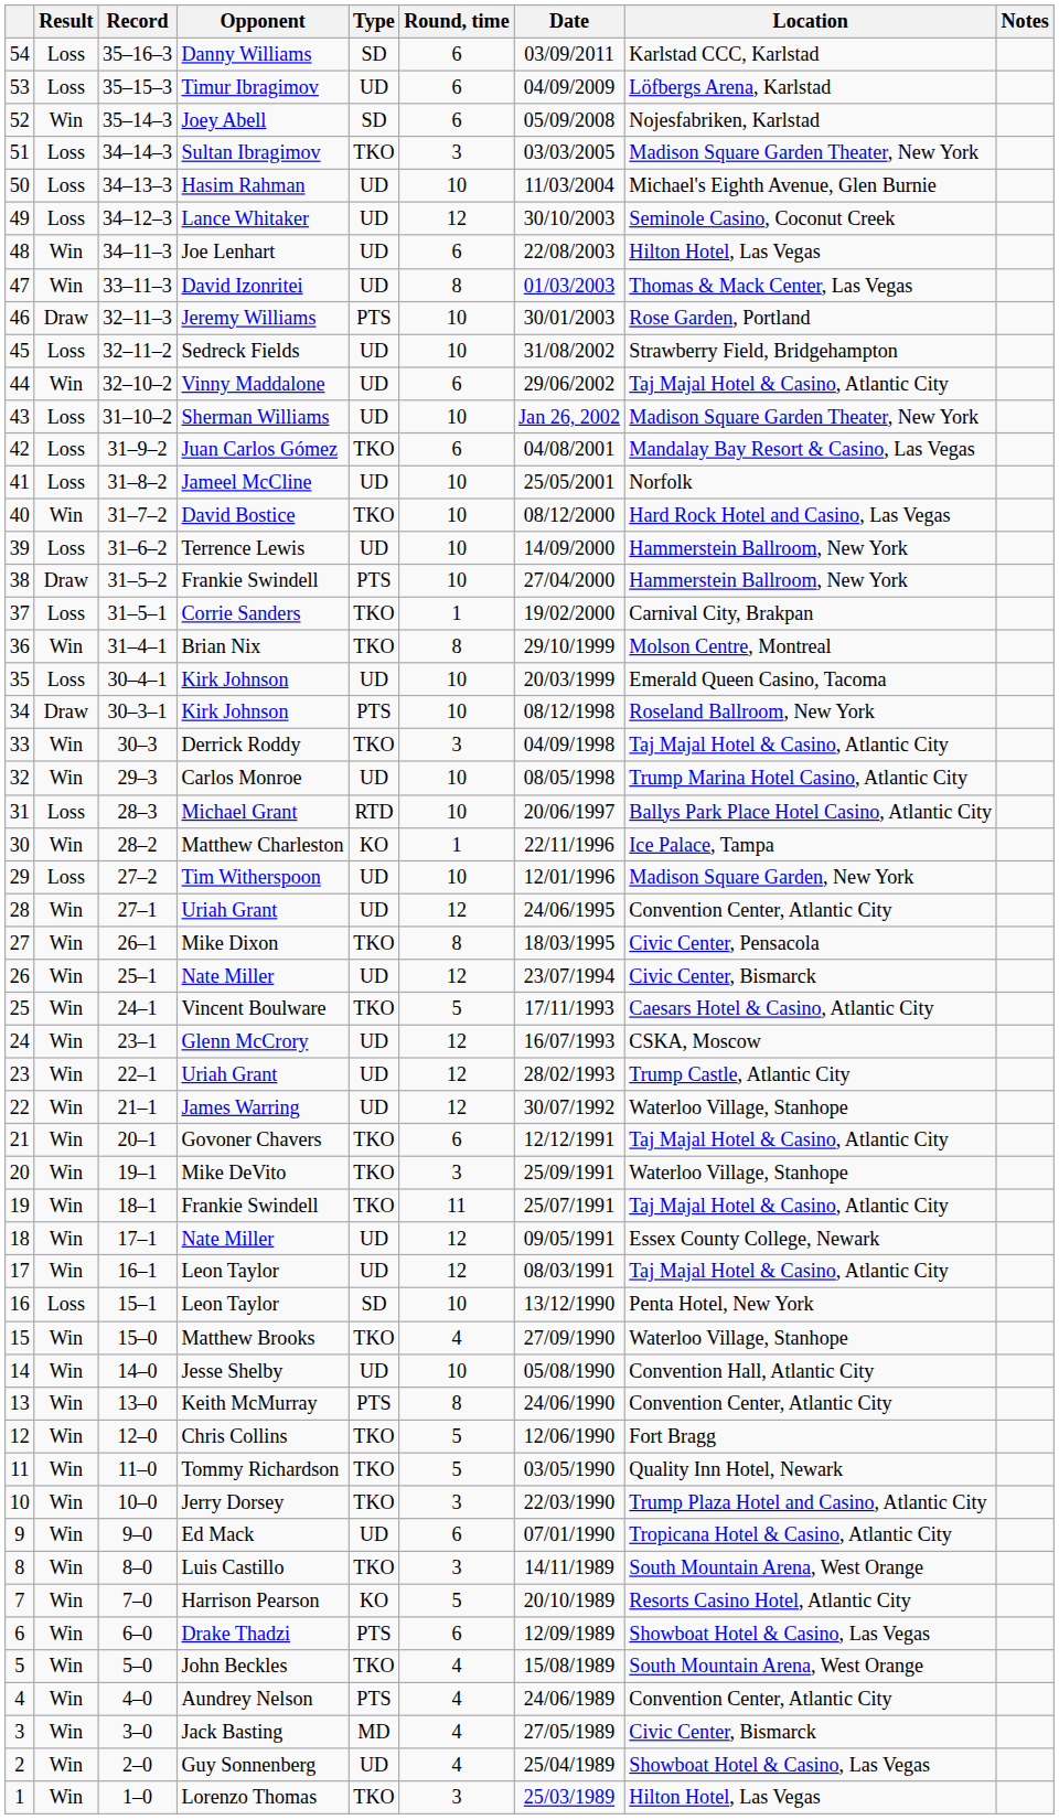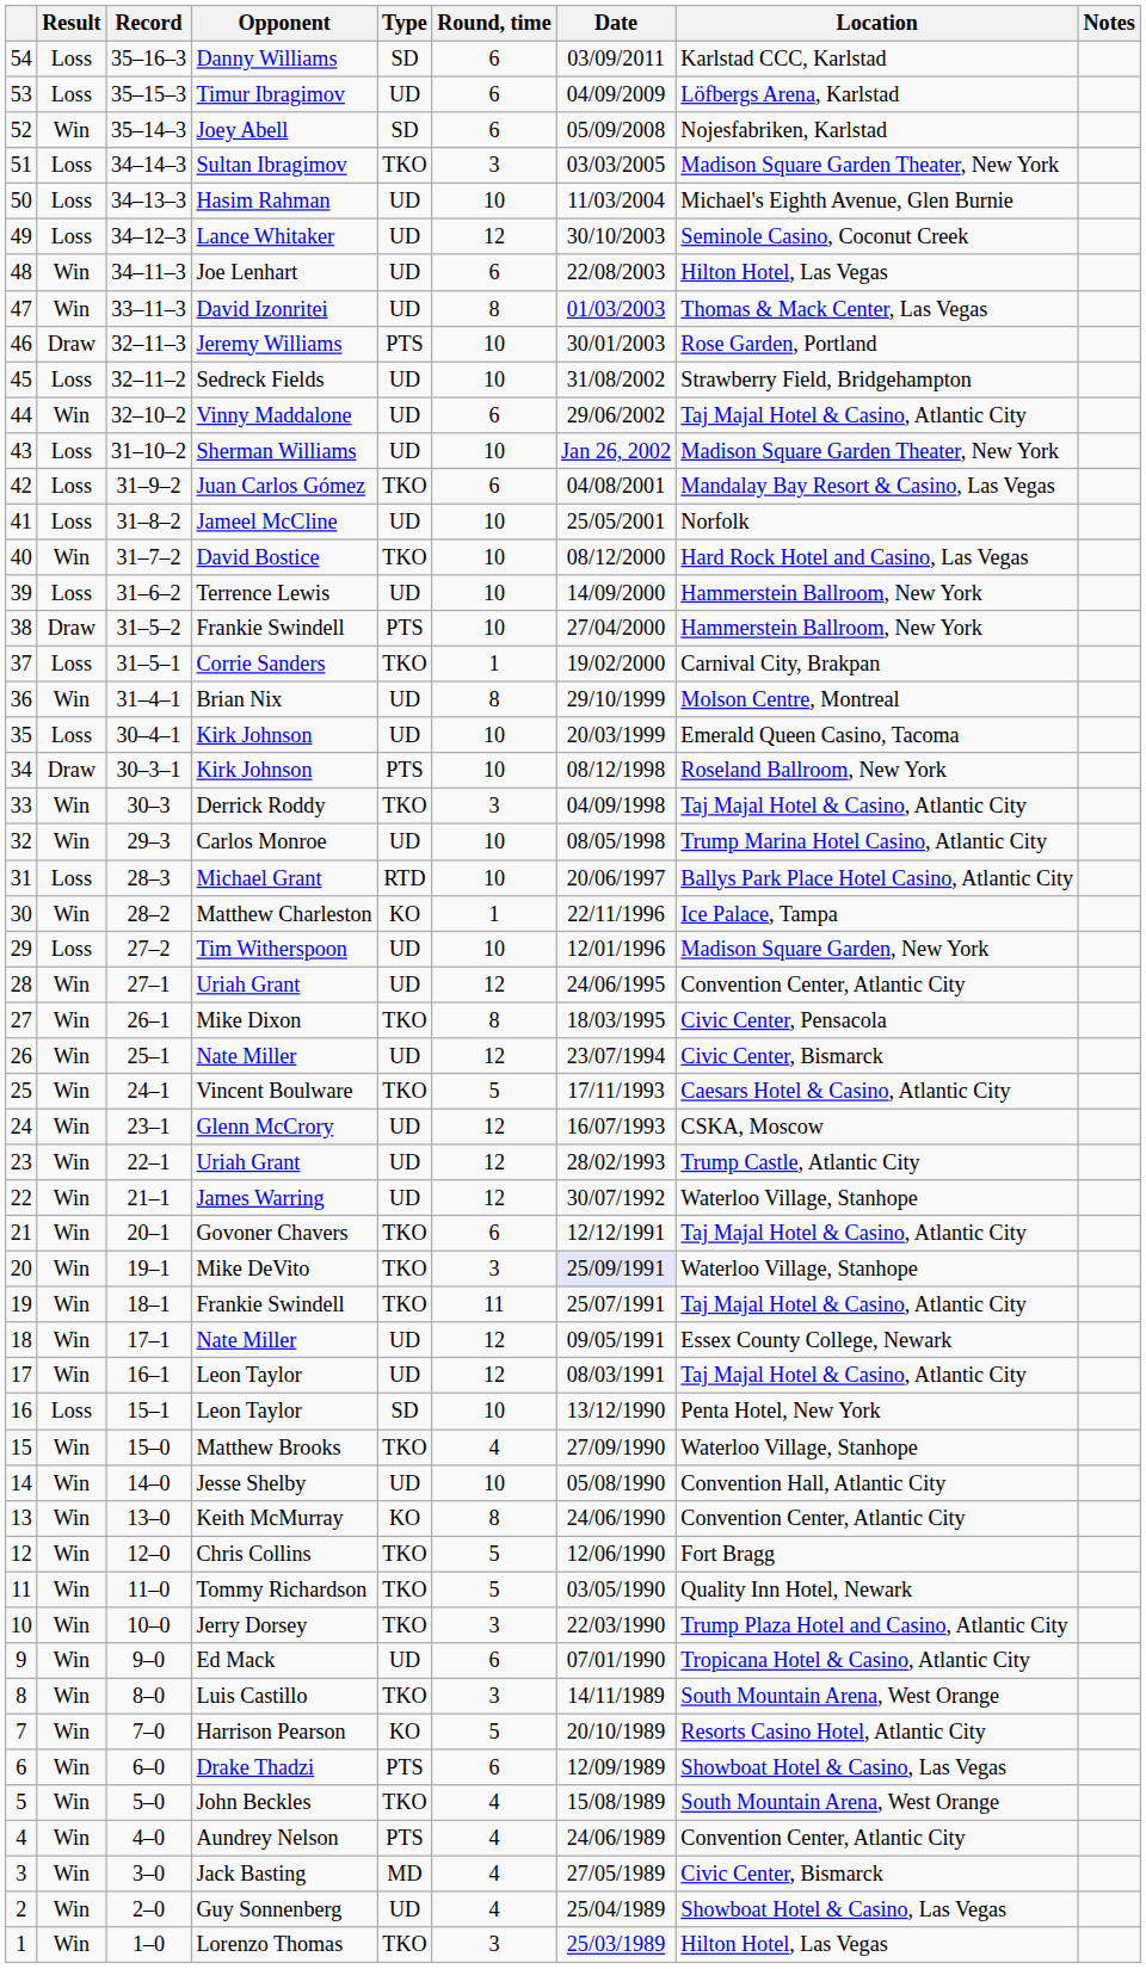Brian Nix | Type: TKO -> UD
Mike DeVito | Date: no background -> lavender background
Keith McMurray | Type: PTS -> KO
